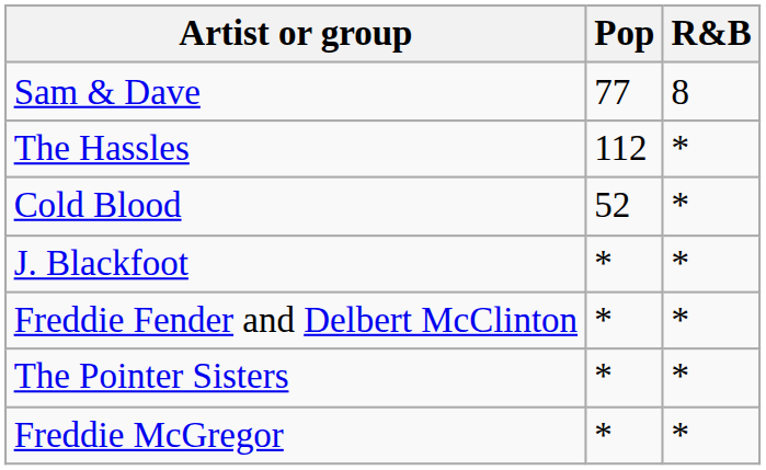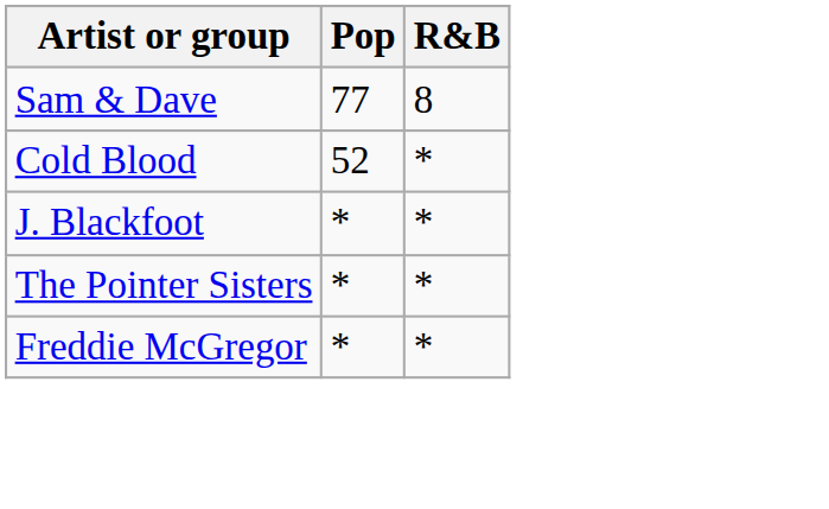- row: The Hassles | 112 | *
- row: Freddie Fender and Delbert McClinton | * | *
